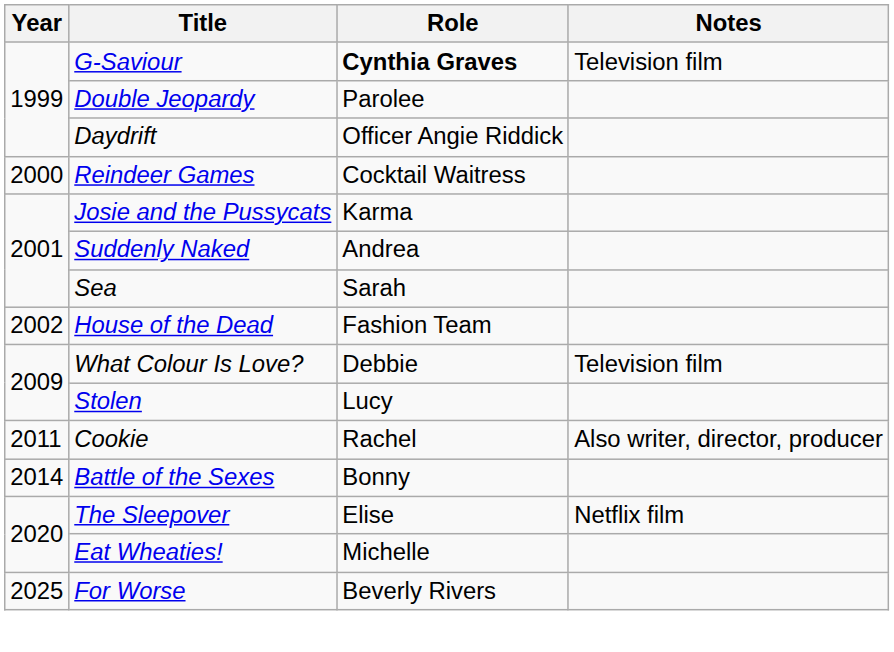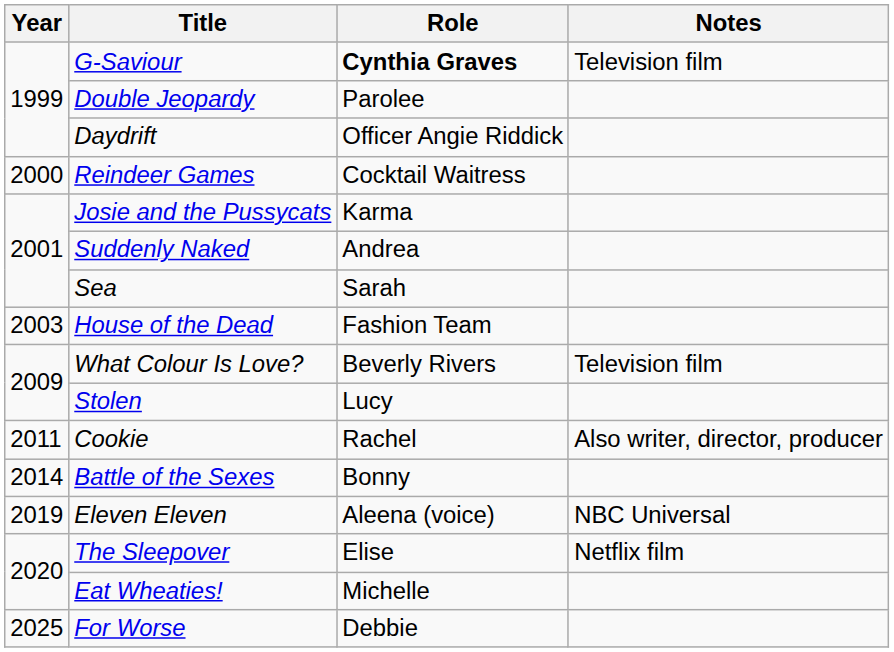House of the Dead | Year: 2002 -> 2003
What Colour Is Love? | Role: Debbie -> Beverly Rivers
+ row: 2019 | Eleven Eleven | Aleena (voice) | NBC Universal
For Worse | Role: Beverly Rivers -> Debbie
